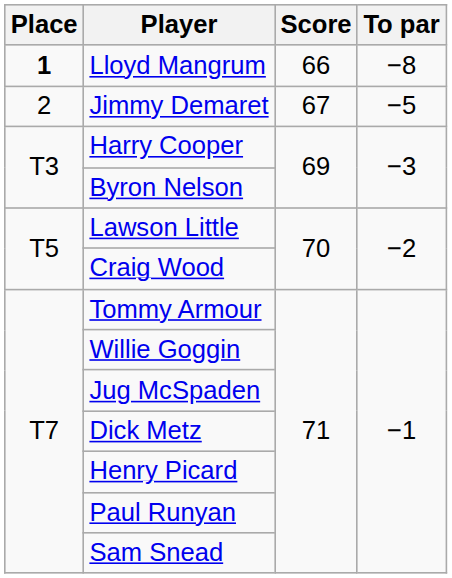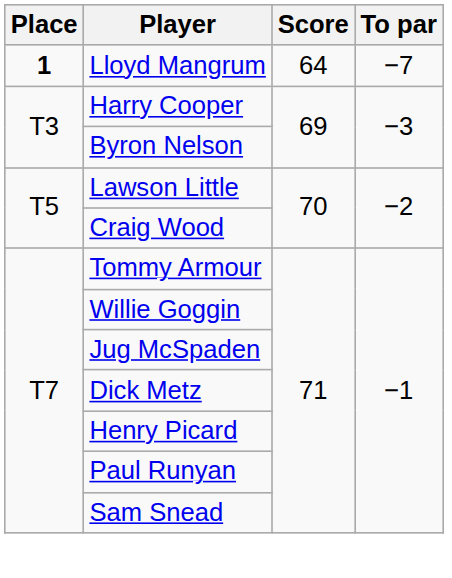Lloyd Mangrum | Score: 66 -> 64
Lloyd Mangrum | To par: −8 -> −7
- row: 2 | Jimmy Demaret | 67 | −5
